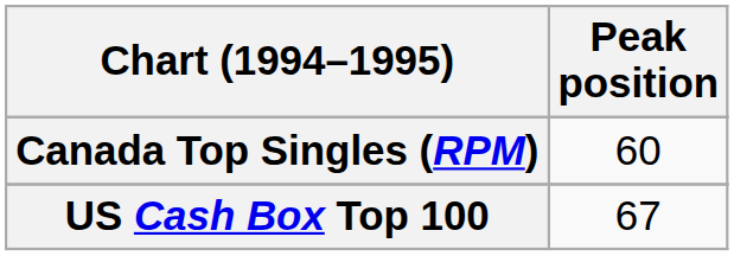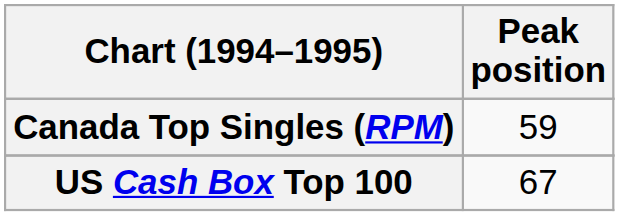Canada Top Singles (RPM) | Peak position: 60 -> 59
